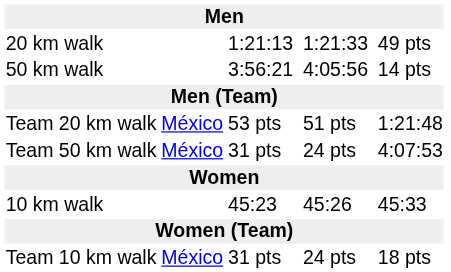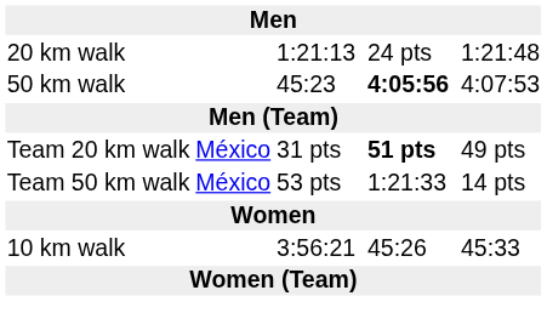20 km walk | column 5: 1:21:33 -> 24 pts
20 km walk | column 7: 49 pts -> 1:21:48
50 km walk | column 3: 3:56:21 -> 45:23
50 km walk | column 5: normal -> bold
50 km walk | column 7: 14 pts -> 4:07:53
Team 20 km walk | column 3: 53 pts -> 31 pts
Team 20 km walk | column 5: normal -> bold
Team 20 km walk | column 7: 1:21:48 -> 49 pts
Team 50 km walk | column 3: 31 pts -> 53 pts
Team 50 km walk | column 5: 24 pts -> 1:21:33
Team 50 km walk | column 7: 4:07:53 -> 14 pts
10 km walk | column 3: 45:23 -> 3:56:21
- row: Team 10 km walk | México | 31 pts | 24 pts | 18 pts
